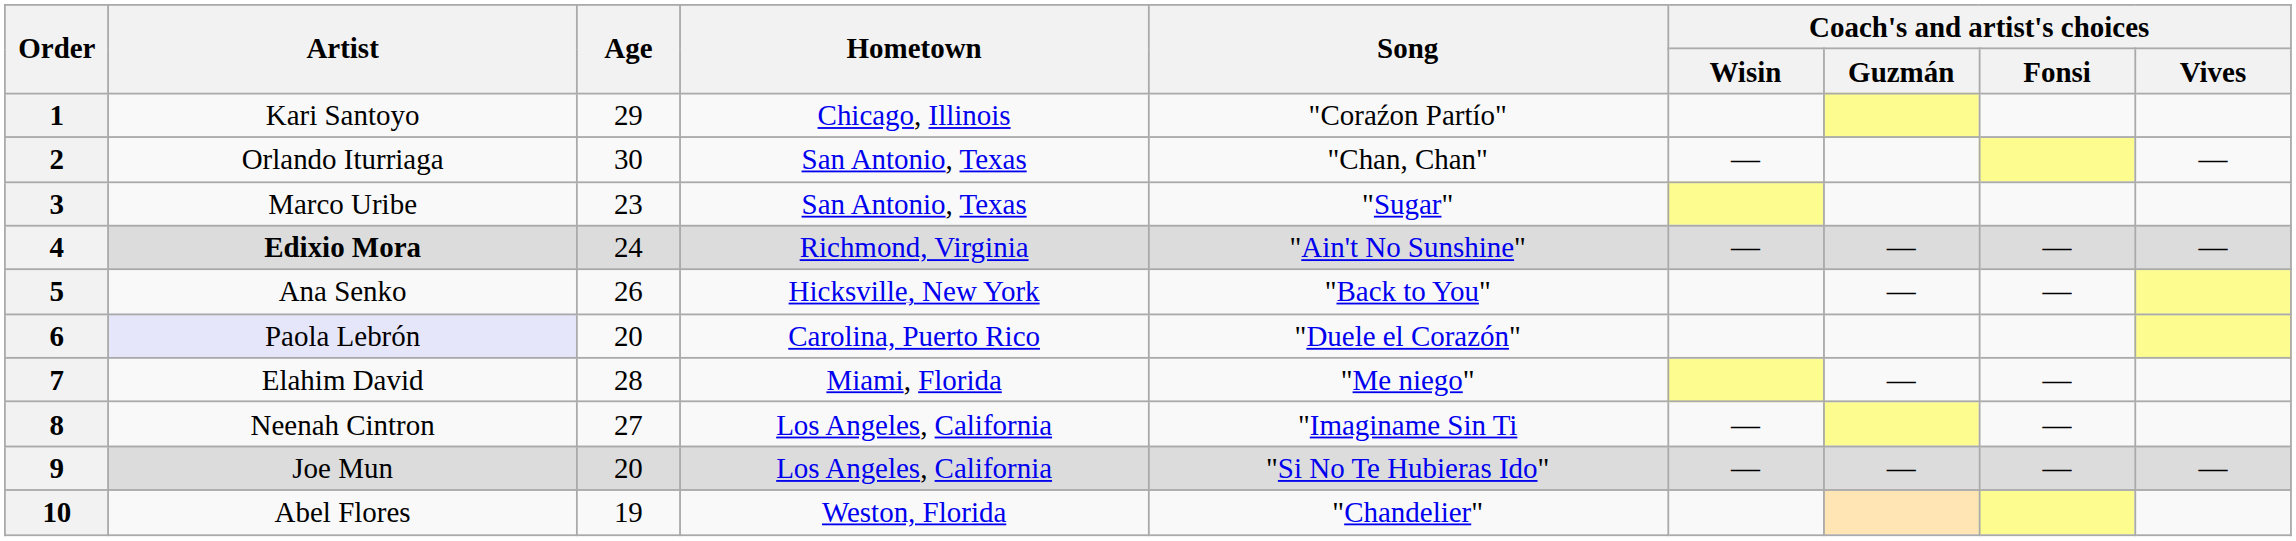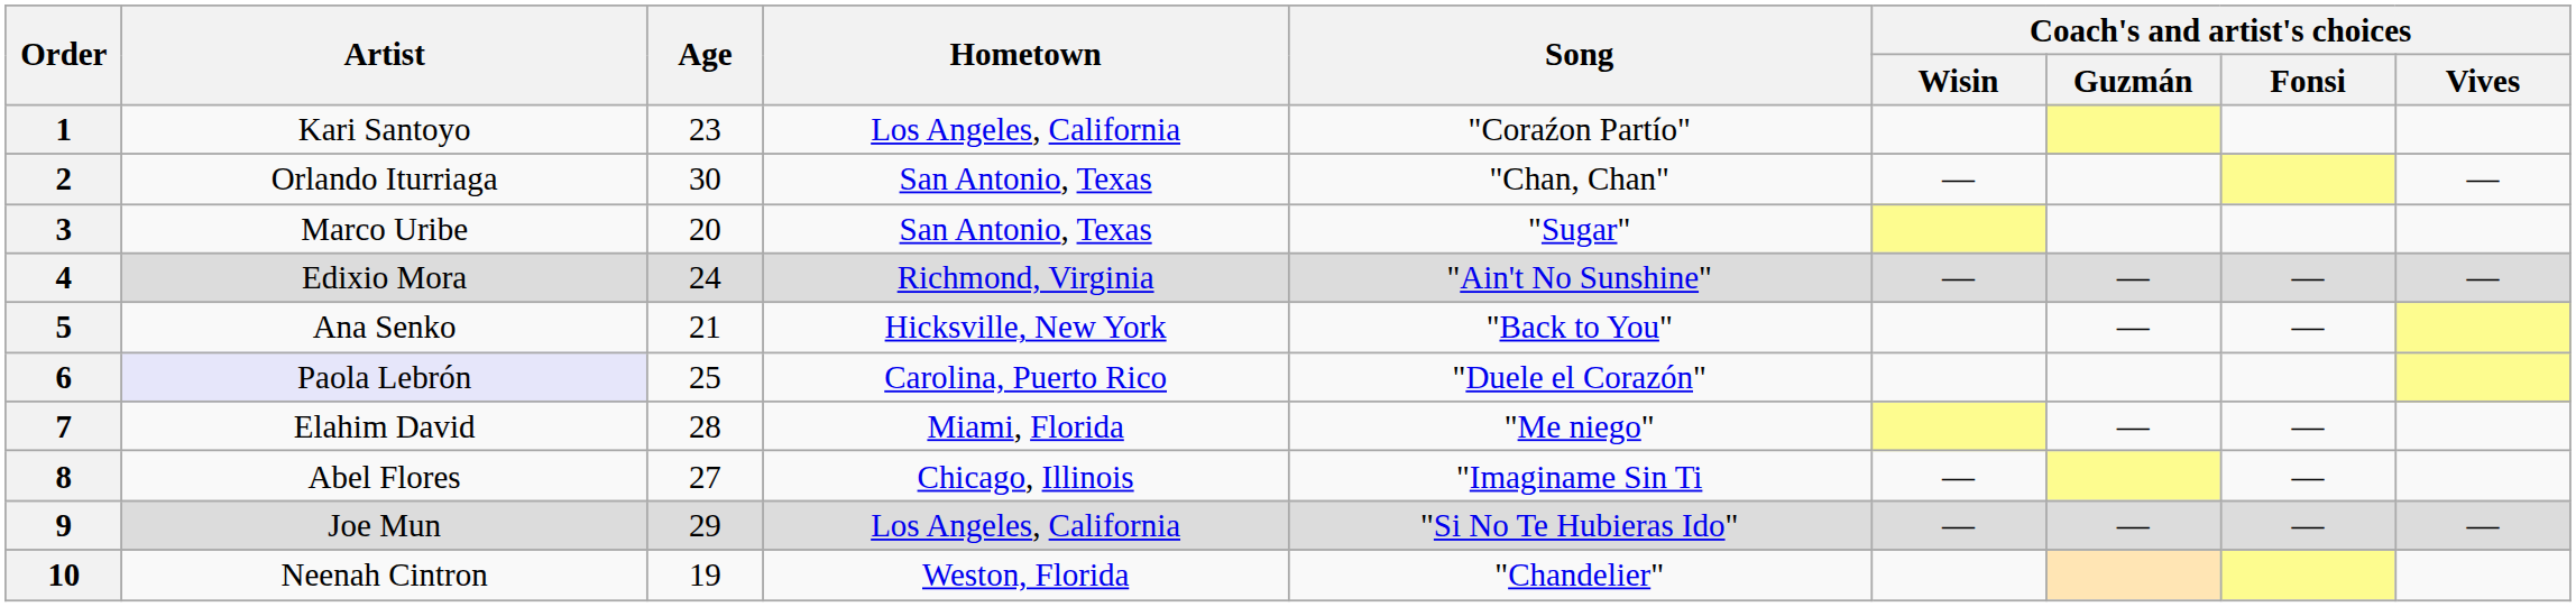1 | Age: 29 -> 23
1 | Hometown: Chicago, Illinois -> Los Angeles, California
3 | Age: 23 -> 20
4 | Artist: bold -> normal
5 | Age: 26 -> 21
6 | Age: 20 -> 25
8 | Artist: Neenah Cintron -> Abel Flores
8 | Hometown: Los Angeles, California -> Chicago, Illinois
9 | Age: 20 -> 29
10 | Artist: Abel Flores -> Neenah Cintron
